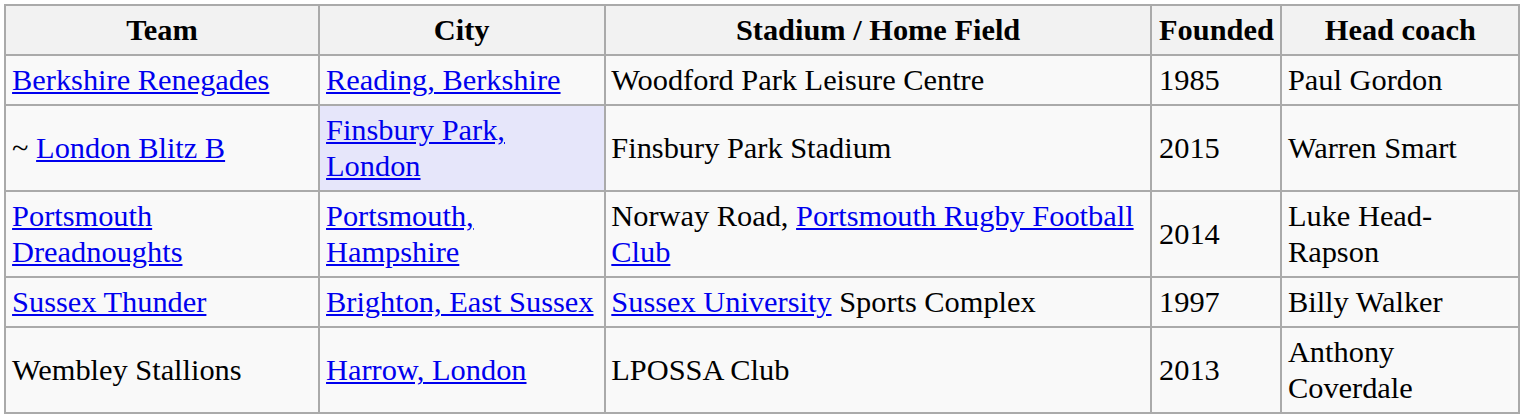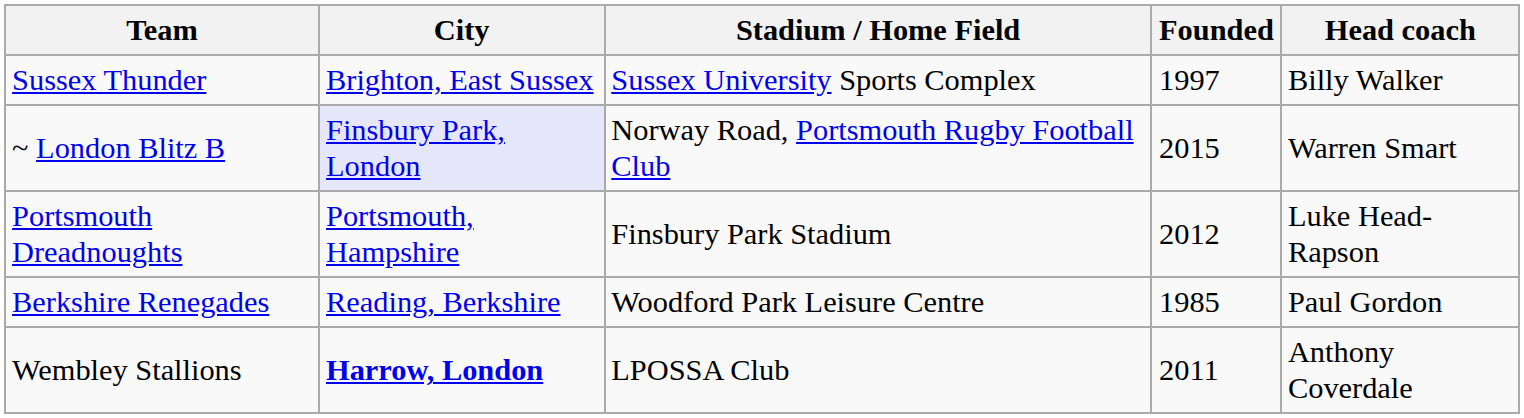rows swapped: Berkshire Renegades <-> Sussex Thunder
~ London Blitz B | Stadium / Home Field: Finsbury Park Stadium -> Norway Road, Portsmouth Rugby Football Club
Portsmouth Dreadnoughts | Stadium / Home Field: Norway Road, Portsmouth Rugby Football Club -> Finsbury Park Stadium
Portsmouth Dreadnoughts | Founded: 2014 -> 2012
Wembley Stallions | City: normal -> bold
Wembley Stallions | Founded: 2013 -> 2011
